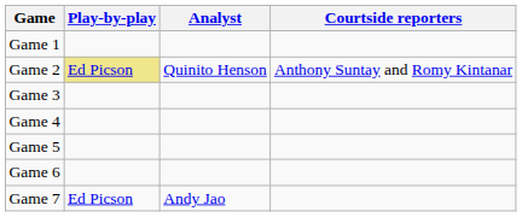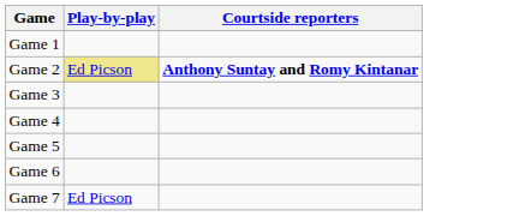- column: Analyst | Quinito Henson | Andy Jao
Game 2 | Courtside reporters: normal -> bold
